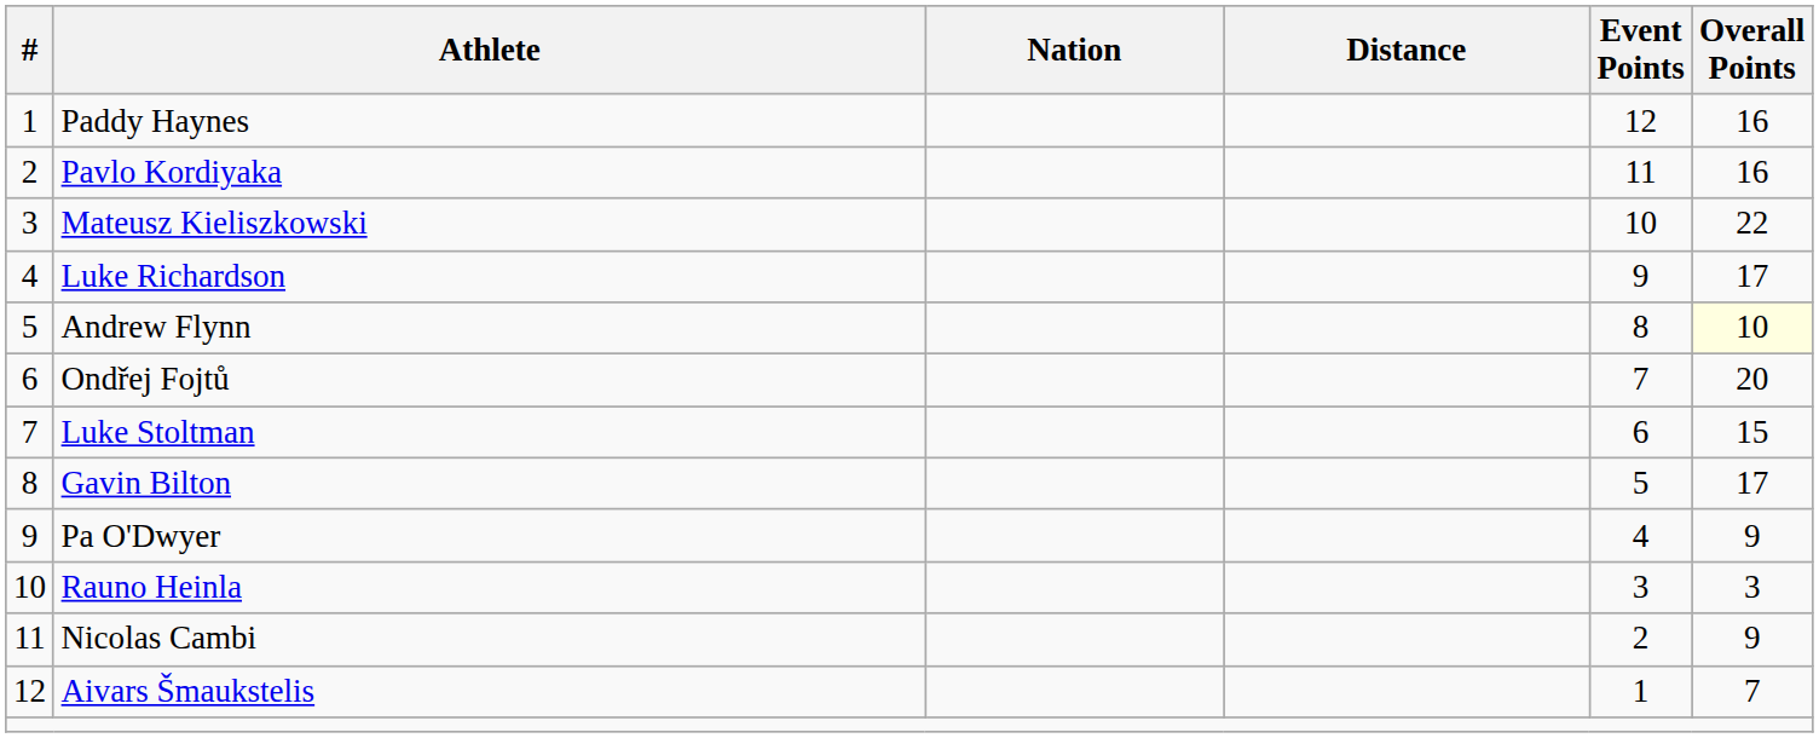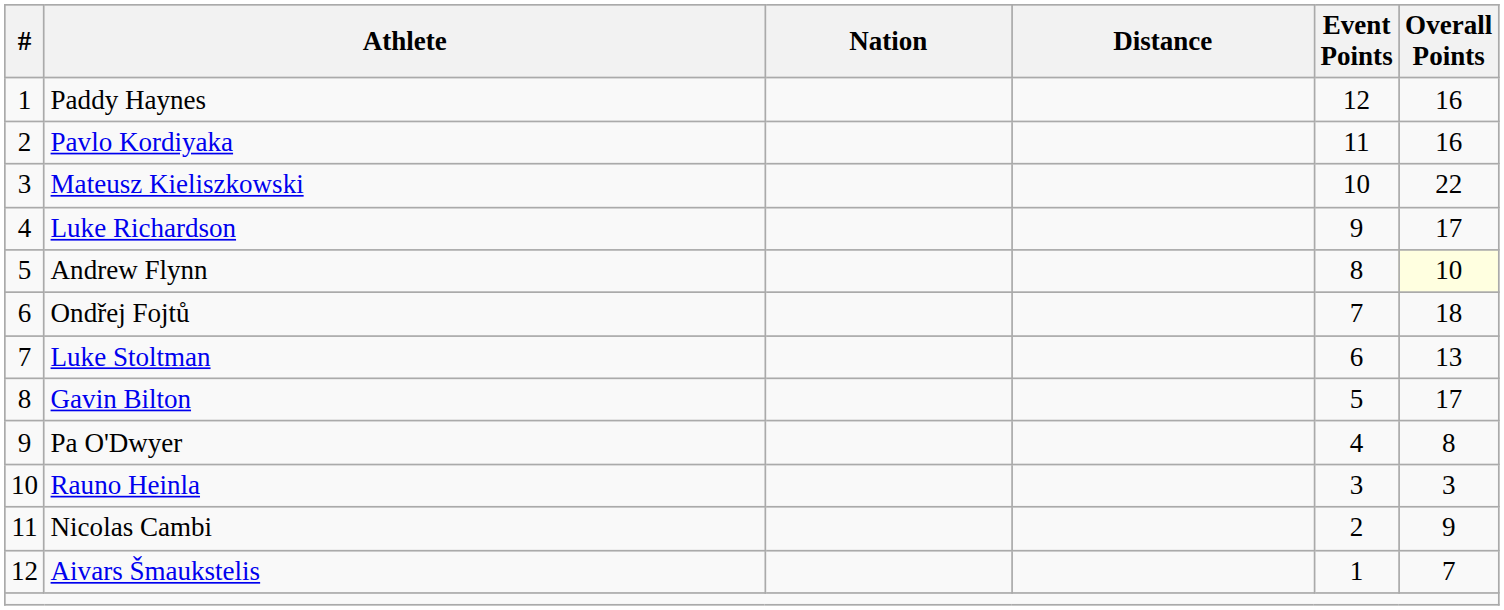Ondřej Fojtů | Overall Points: 20 -> 18
Luke Stoltman | Overall Points: 15 -> 13
Pa O'Dwyer | Overall Points: 9 -> 8
